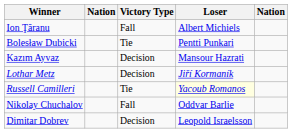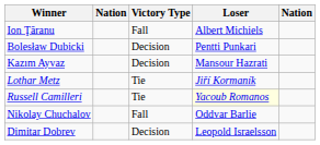Bolesław Dubicki | Victory Type: Tie -> Decision
Lothar Metz | Victory Type: Decision -> Tie
